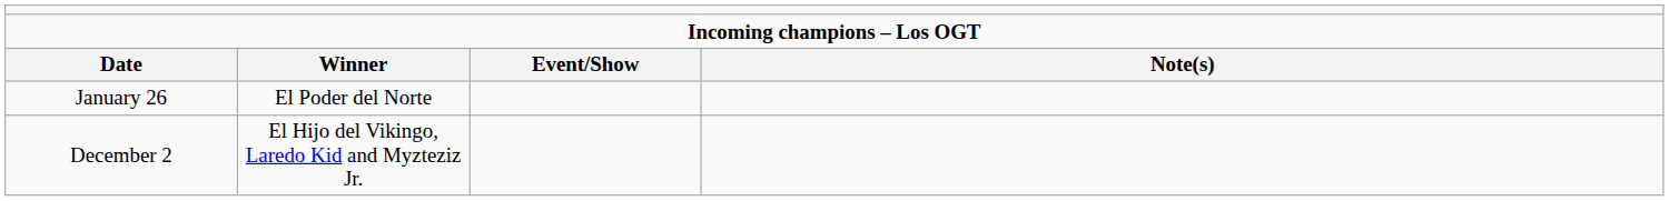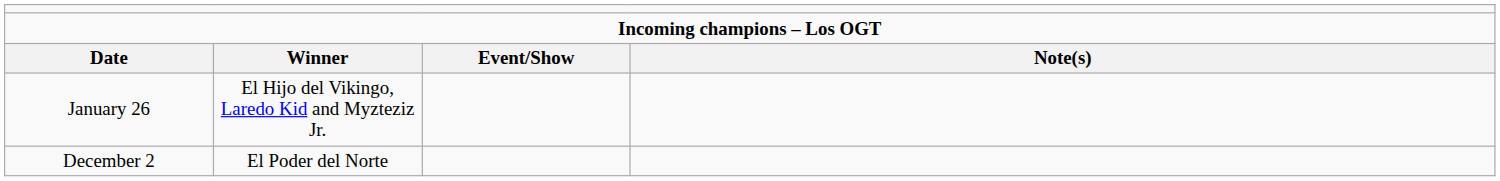January 26 | column 2: El Poder del Norte -> El Hijo del Vikingo, Laredo Kid and Myzteziz Jr.
December 2 | column 2: El Hijo del Vikingo, Laredo Kid and Myzteziz Jr. -> El Poder del Norte
